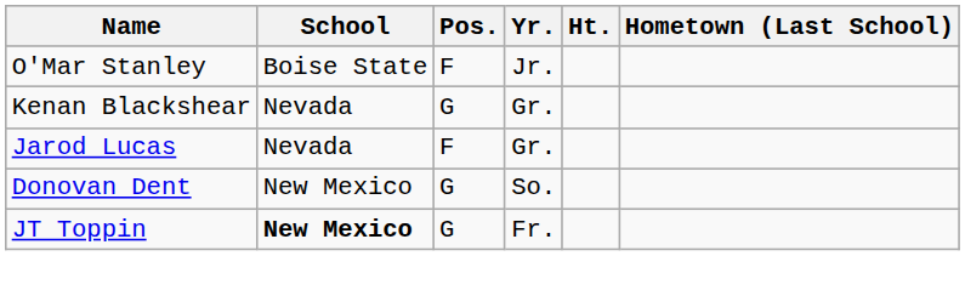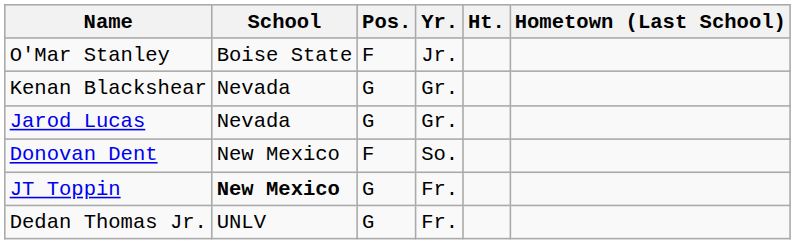Jarod Lucas | Pos.: F -> G
Donovan Dent | Pos.: G -> F
+ row: Dedan Thomas Jr. | UNLV | G | Fr.
